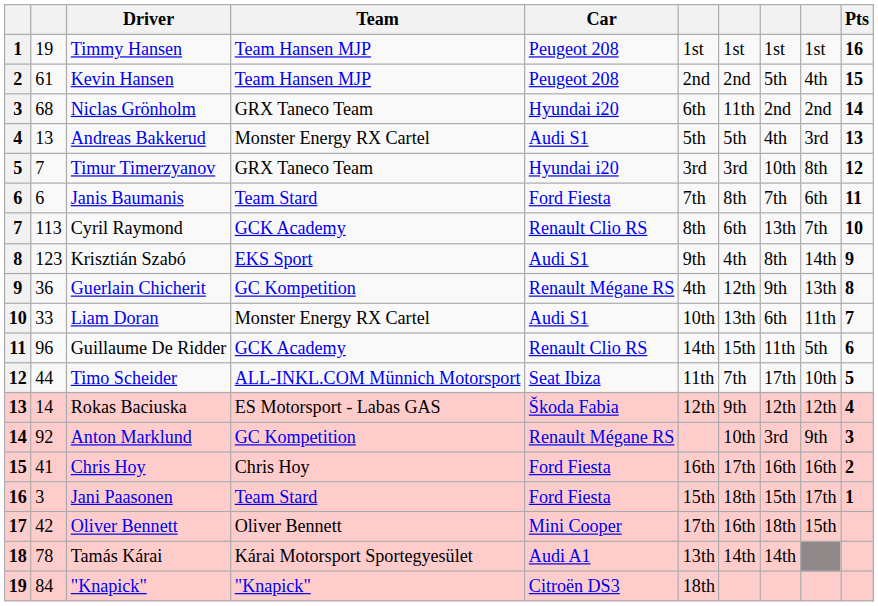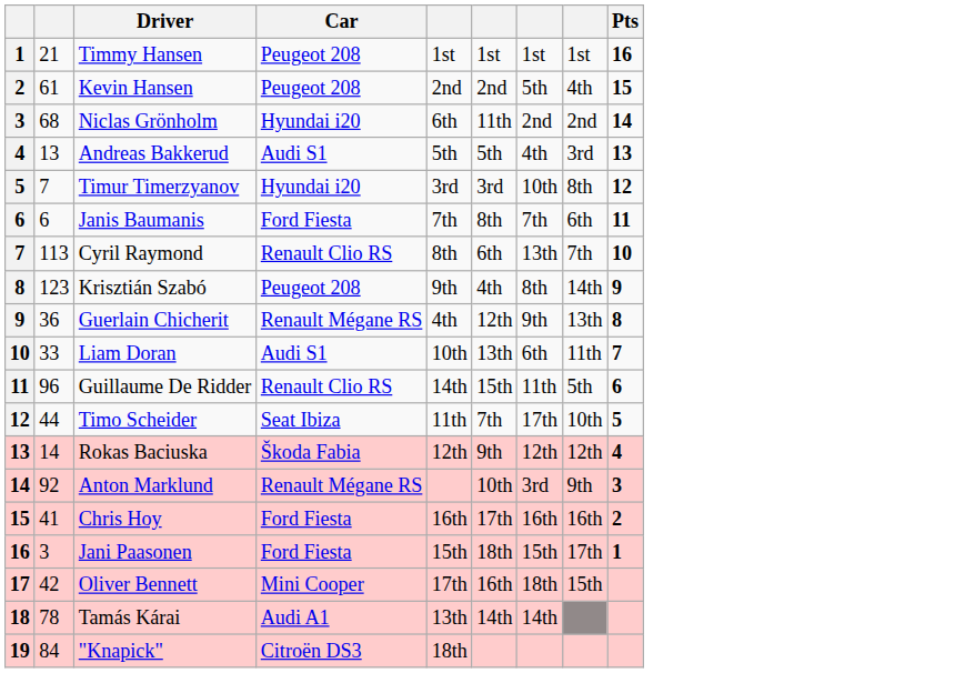- column: Team | Team Hansen MJP | Team Hansen MJP | GRX Taneco Team | Monster Energy RX Cartel | GRX Taneco Team | Team Stard | GCK Academy | EKS Sport | GC Kompetition | Monster Energy RX Cartel | GCK Academy | ALL-INKL.COM Münnich Motorsport | ES Motorsport - Labas GAS | GC Kompetition | Chris Hoy | Team Stard | Oliver Bennett | Kárai Motorsport Sportegyesület | "Knapick"
Timmy Hansen | column 2: 19 -> 21
Krisztián Szabó | Car: Audi S1 -> Peugeot 208
